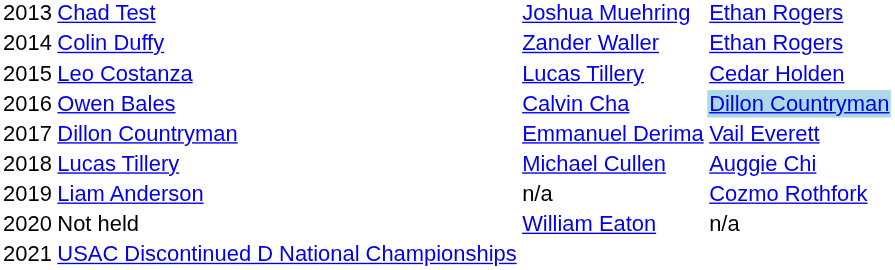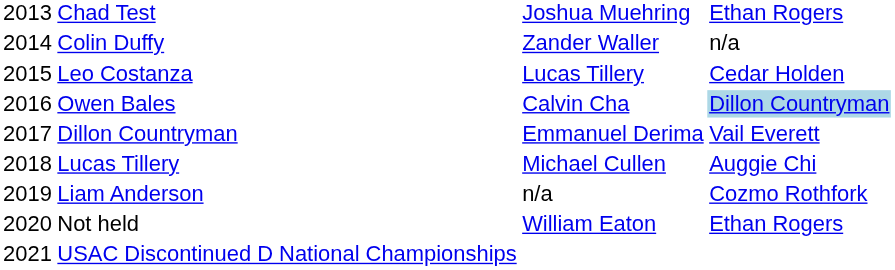Colin Duffy | column 4: Ethan Rogers -> n/a
Not held | column 4: n/a -> Ethan Rogers
